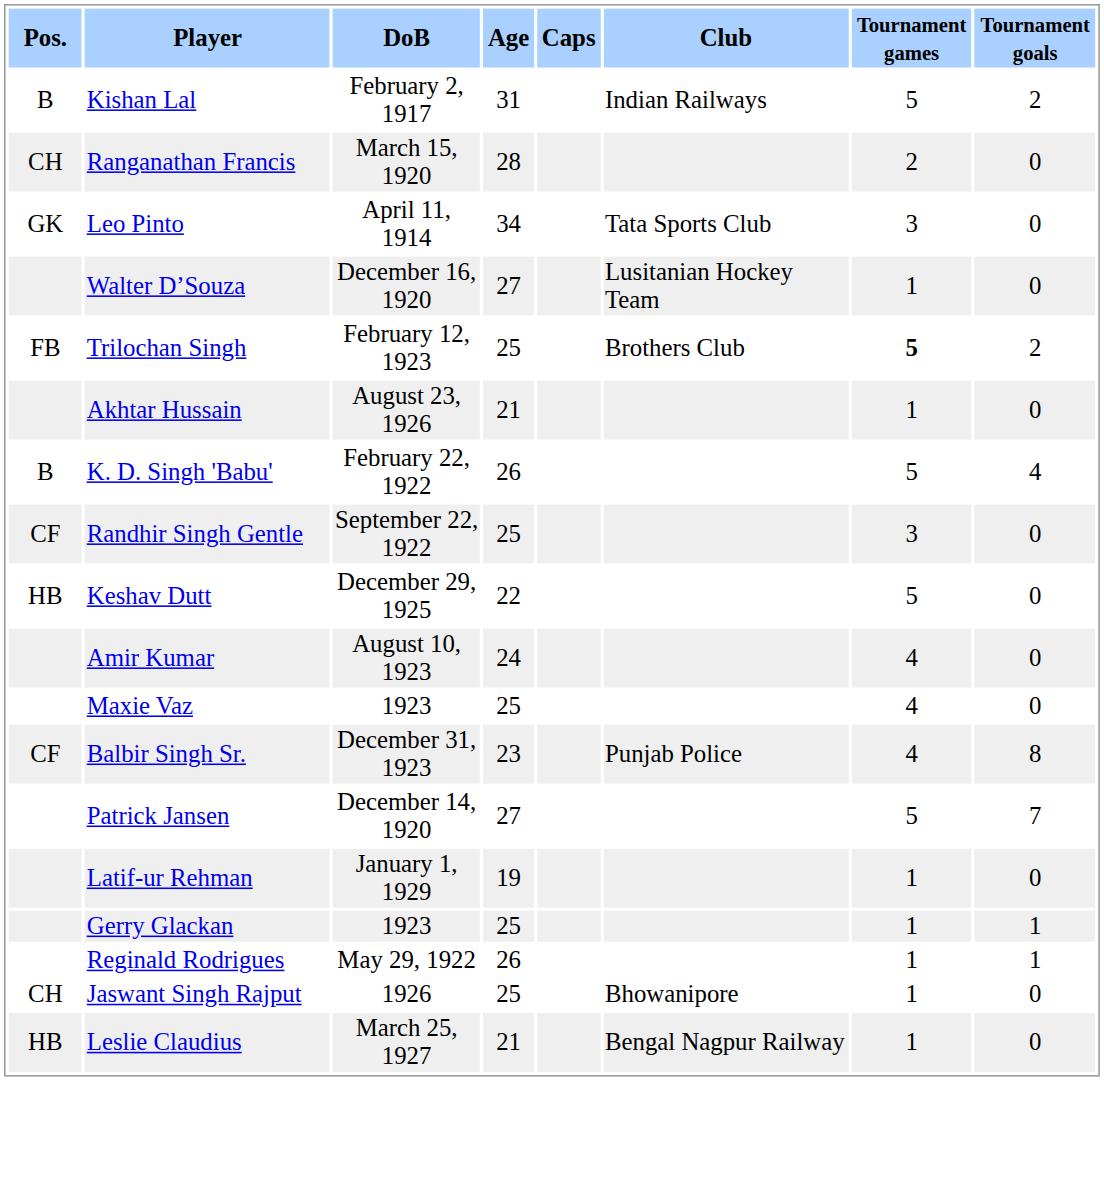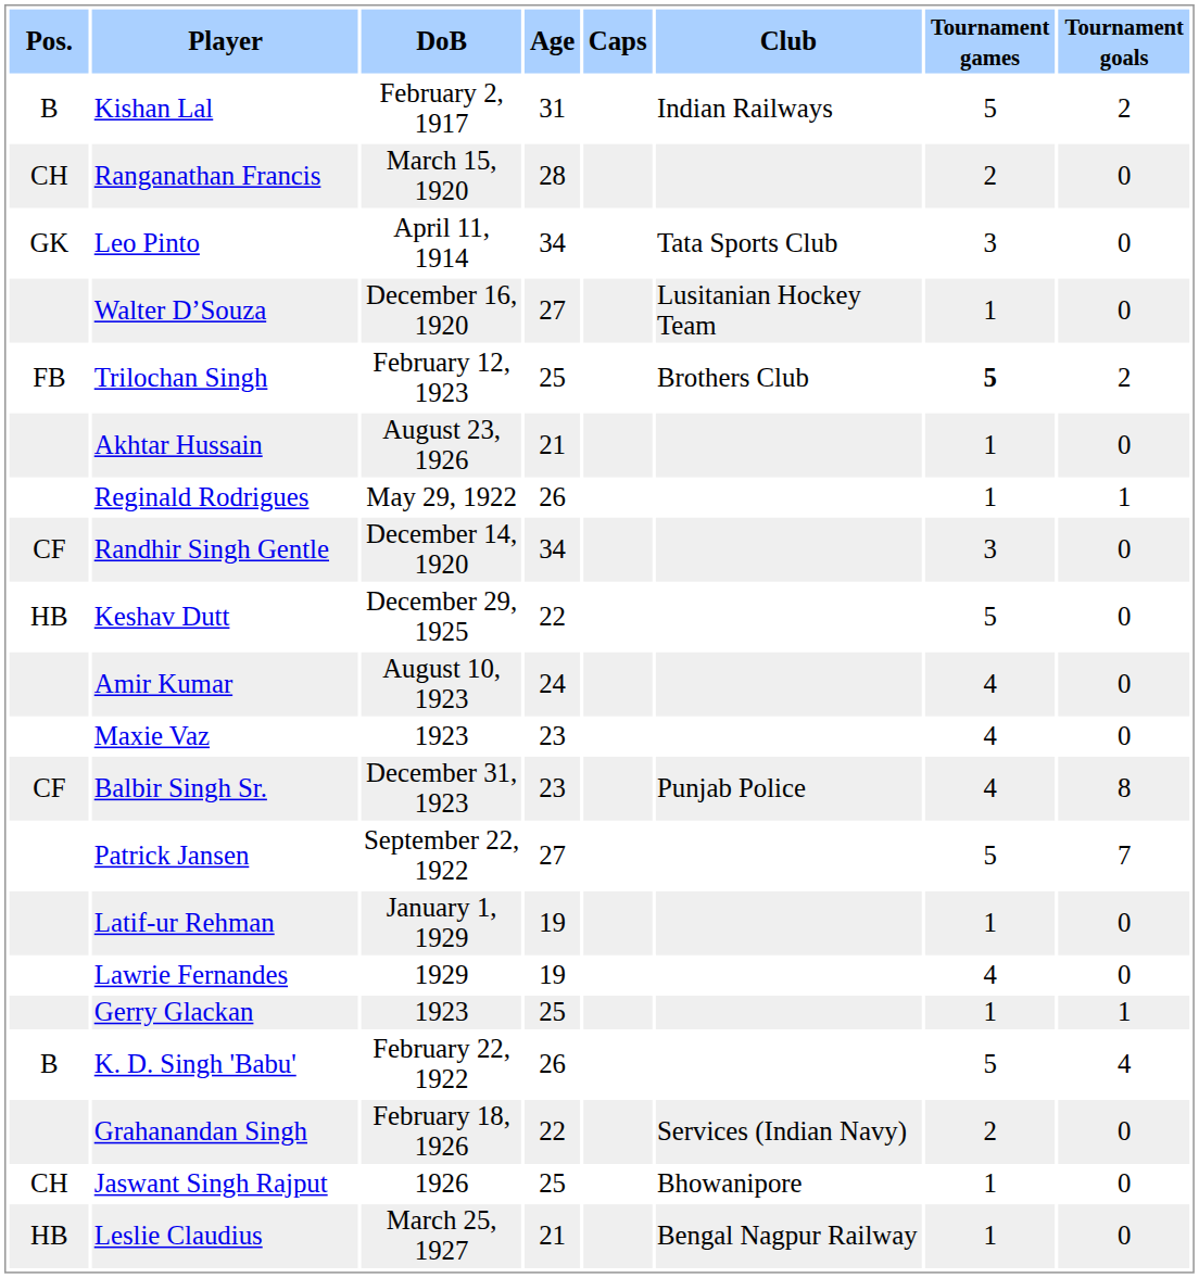rows swapped: K. D. Singh 'Babu' <-> Reginald Rodrigues
Randhir Singh Gentle | DoB: September 22, 1922 -> December 14, 1920
Randhir Singh Gentle | Age: 25 -> 34
Maxie Vaz | Age: 25 -> 23
Patrick Jansen | DoB: December 14, 1920 -> September 22, 1922
+ row: Lawrie Fernandes | 1929 | 19 | 4 | 0
+ row: Grahanandan Singh | February 18, 1926 | 22 | Services (Indian Navy) | 2 | 0
